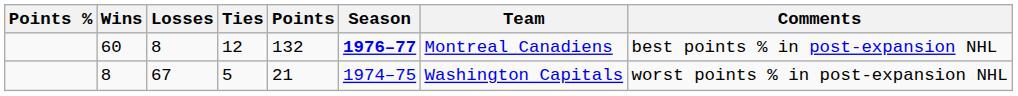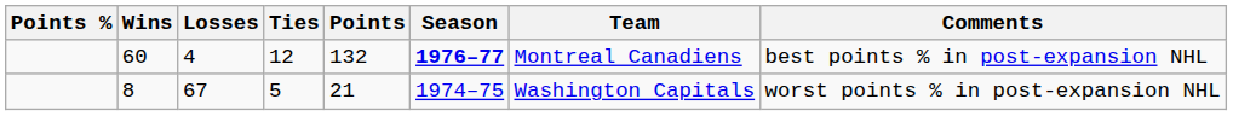60 | Losses: 8 -> 4
